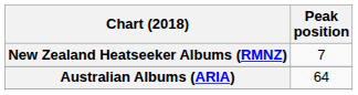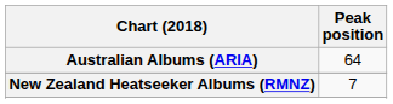rows swapped: Australian Albums (ARIA) <-> New Zealand Heatseeker Albums (RMNZ)
